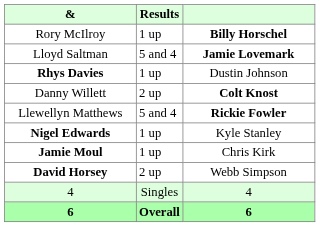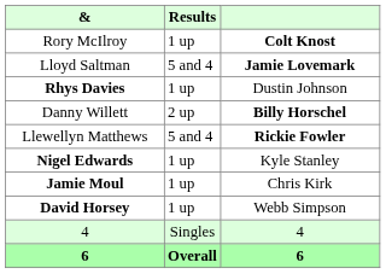Rory McIlroy | column 3: Billy Horschel -> Colt Knost
Danny Willett | column 3: Colt Knost -> Billy Horschel
David Horsey | Results: 2 up -> 1 up
